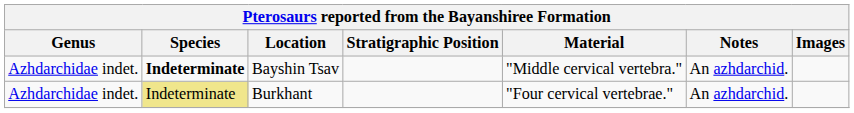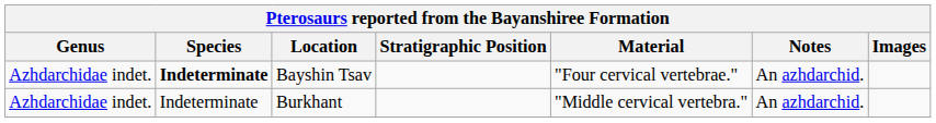Bayshin Tsav | Material: "Middle cervical vertebra." -> "Four cervical vertebrae."
Burkhant | Species: khaki background -> no background
Burkhant | Material: "Four cervical vertebrae." -> "Middle cervical vertebra."
